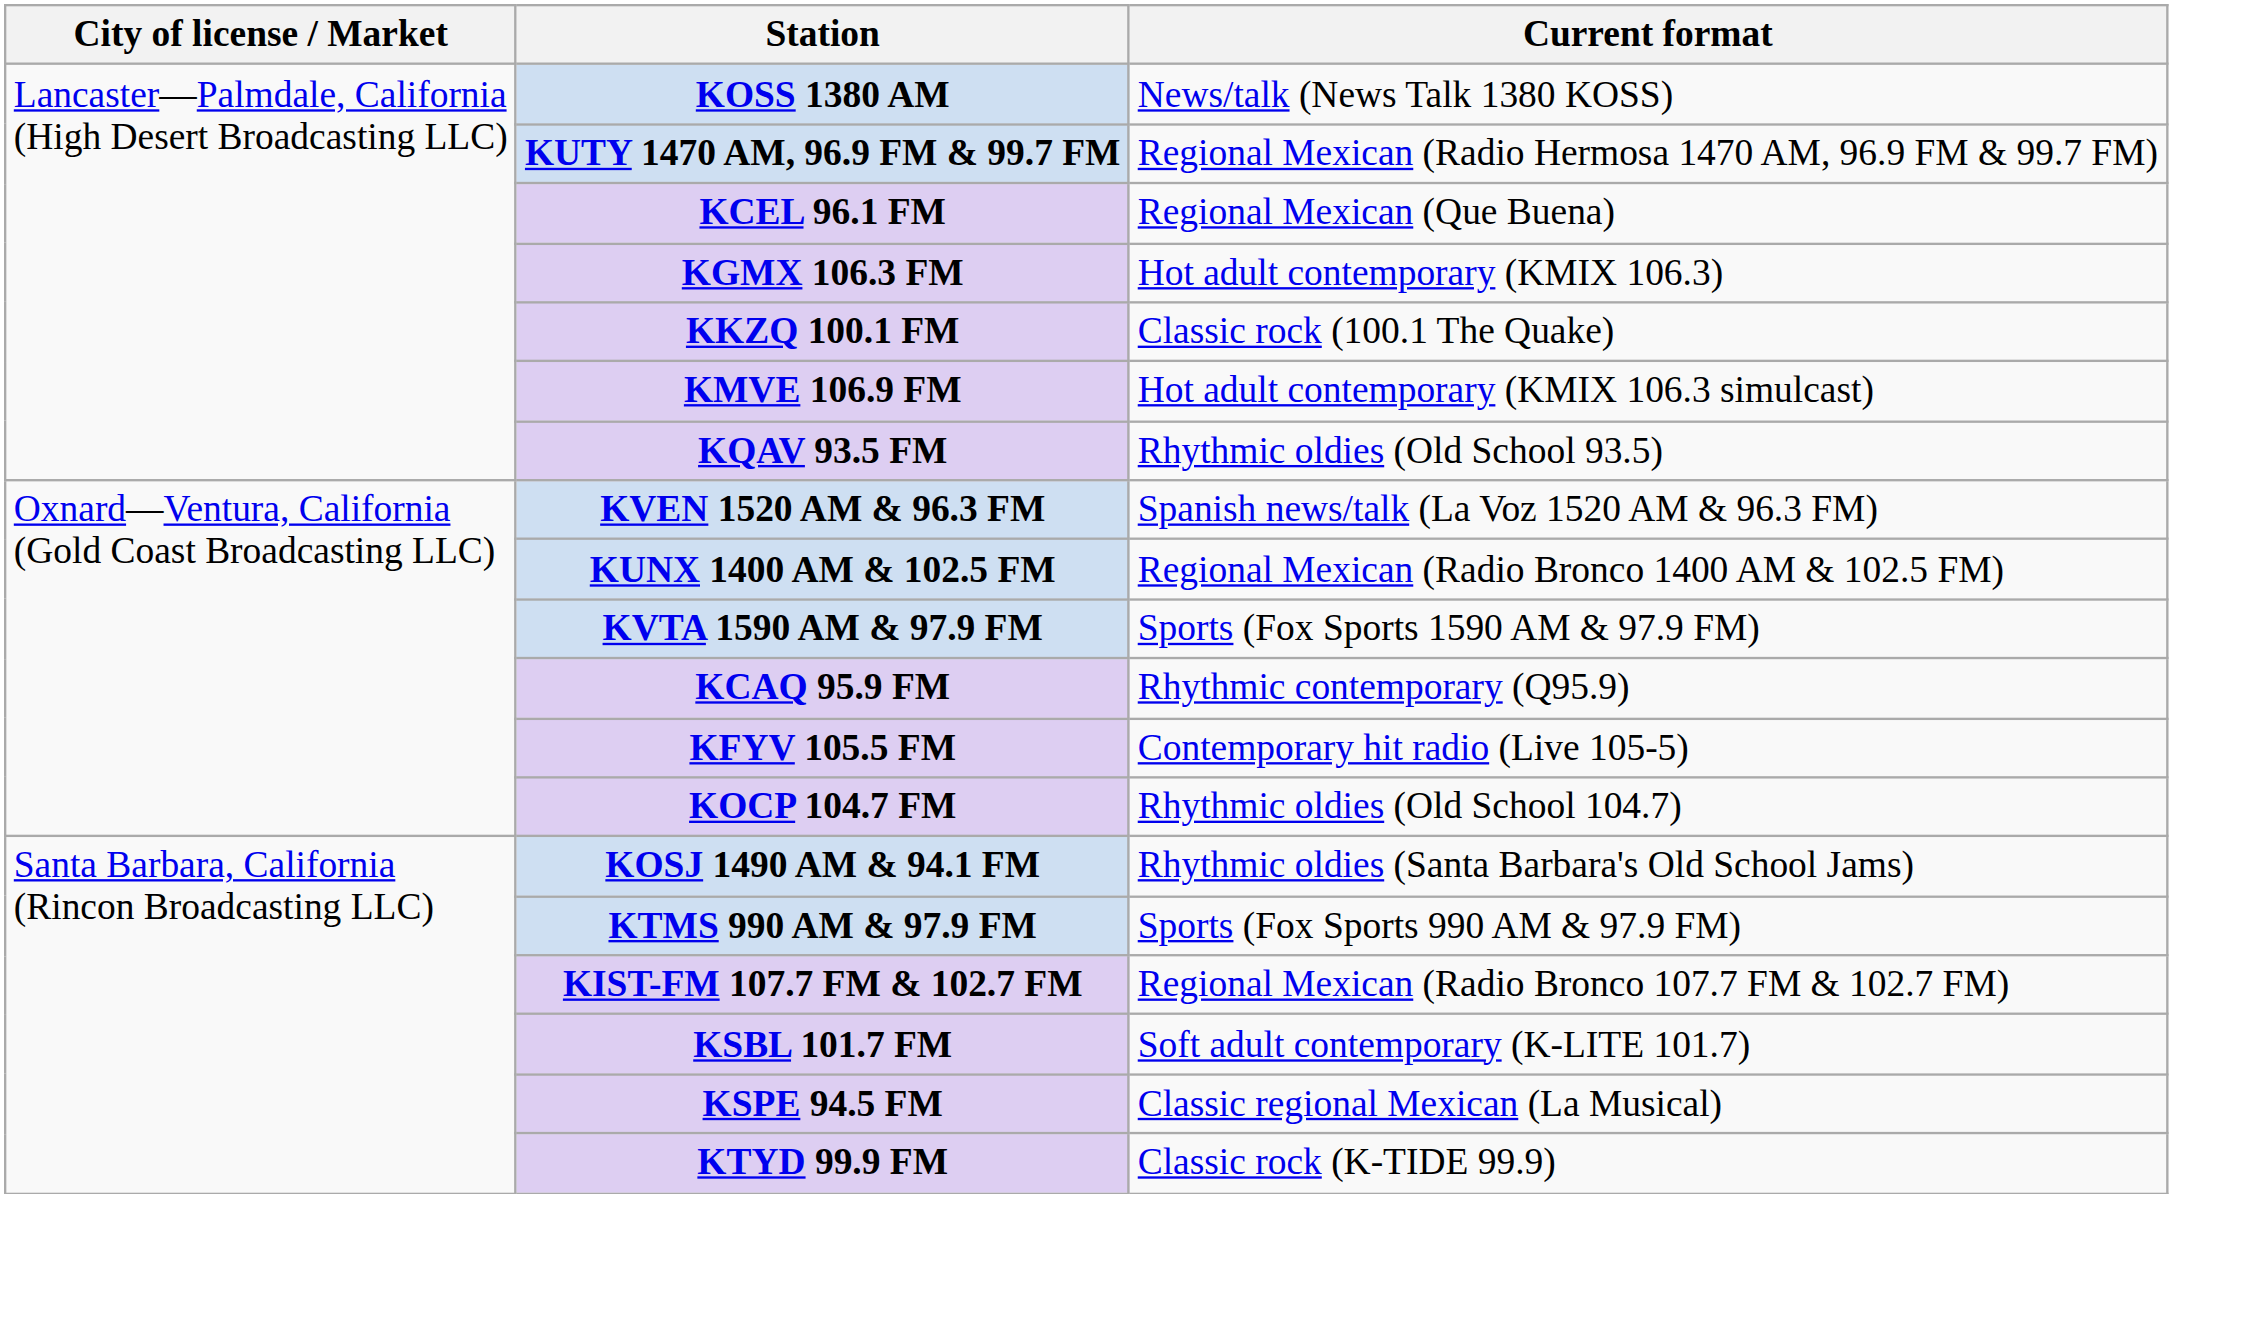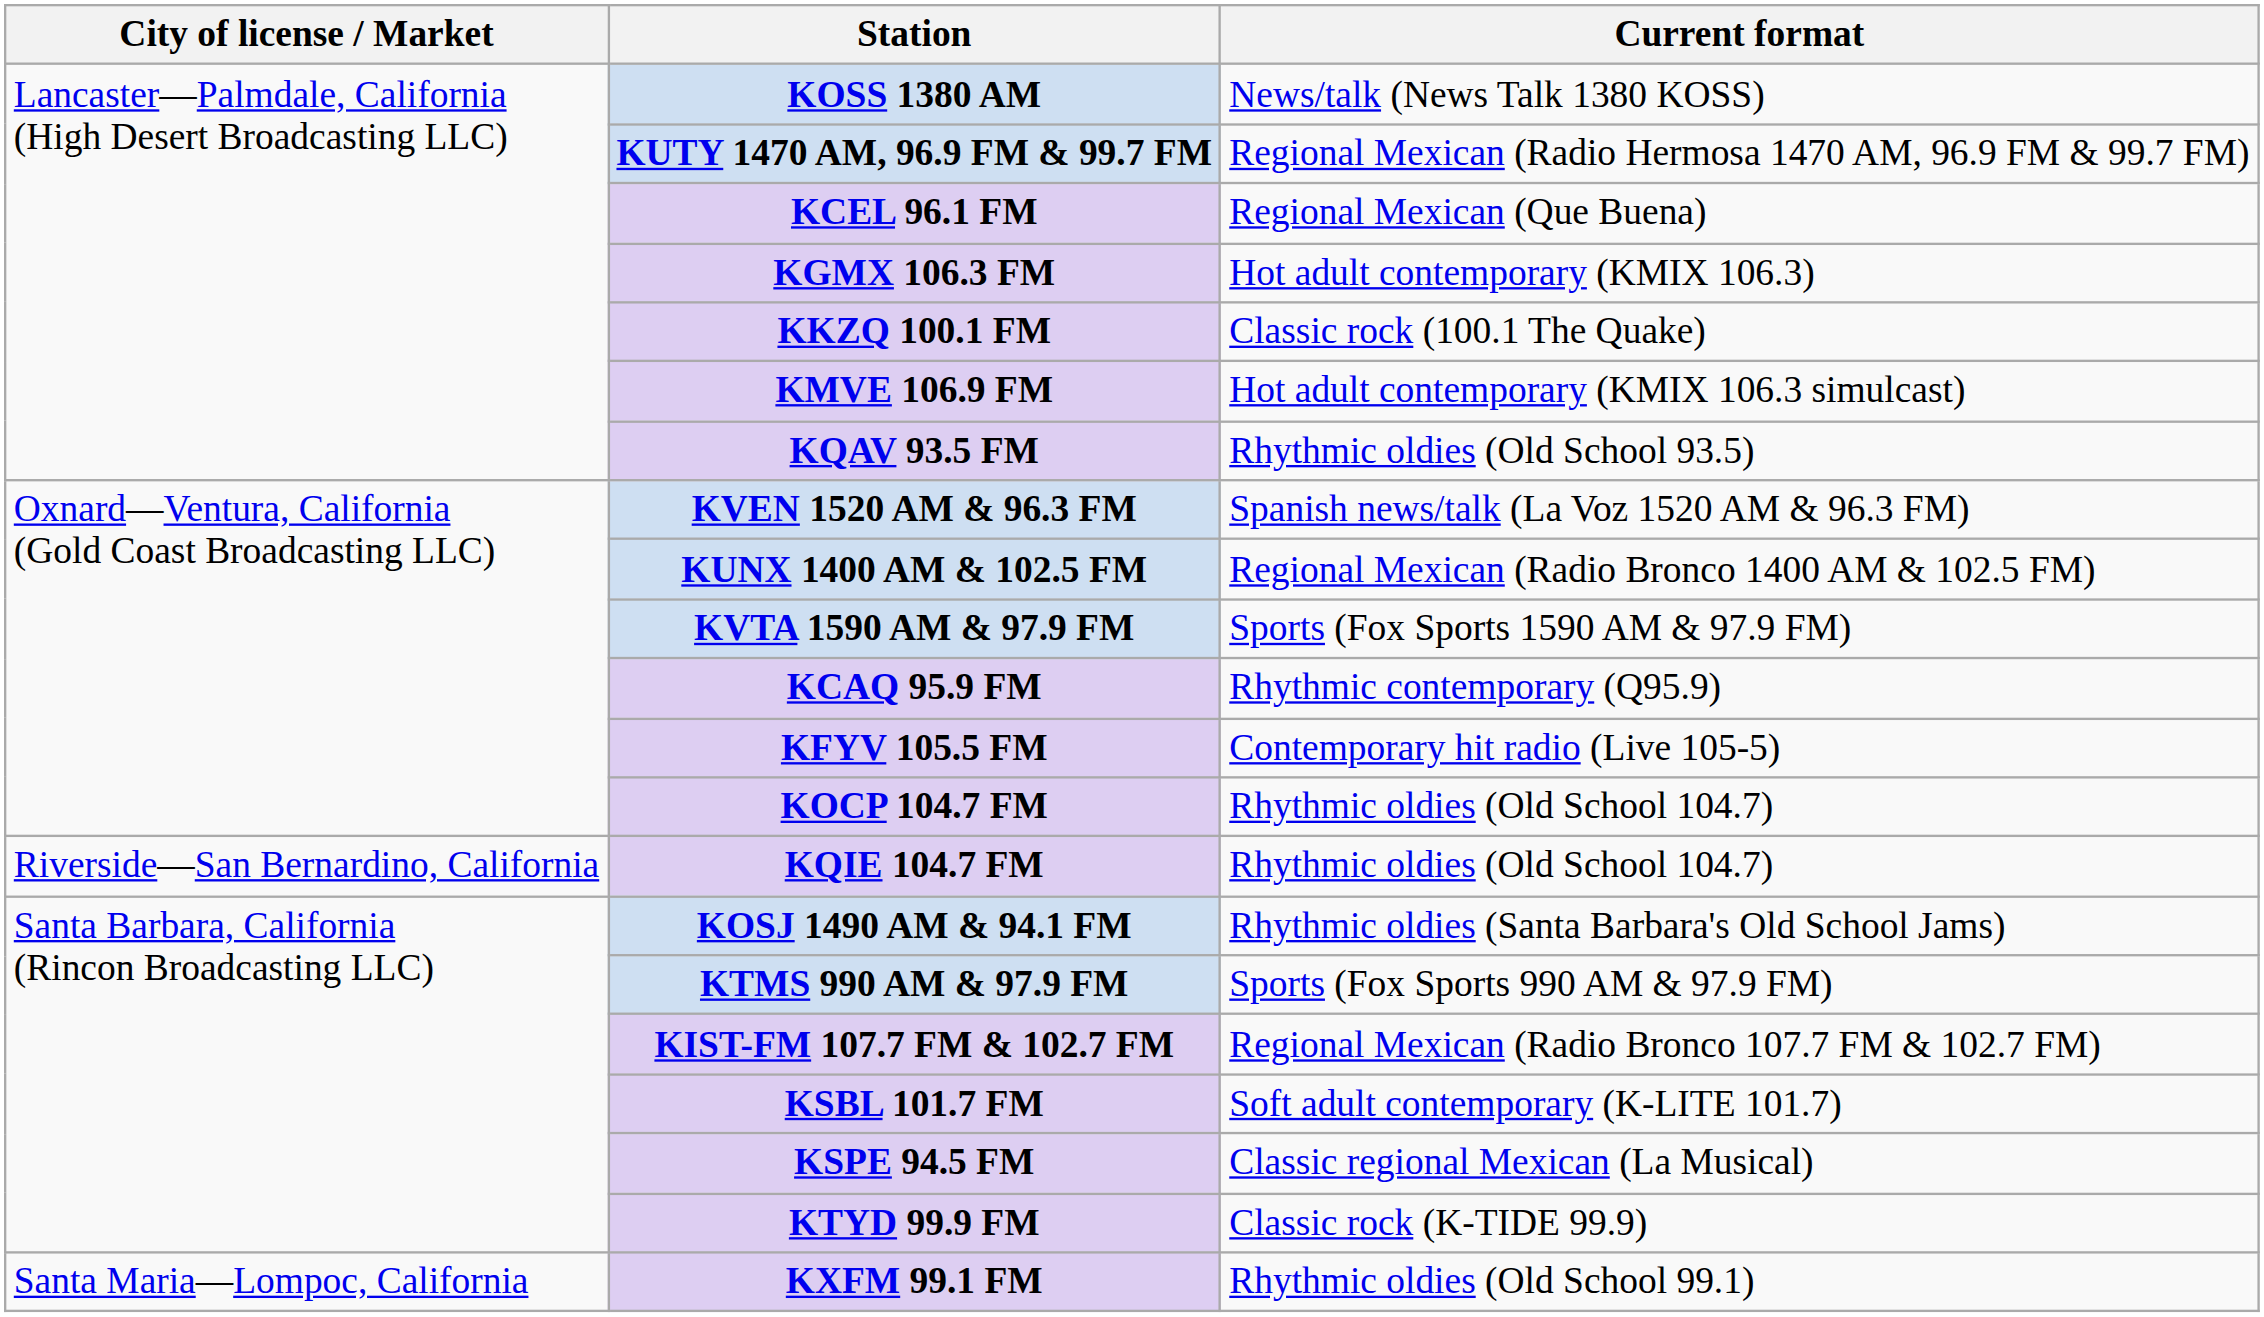+ row: Riverside—San Bernardino, California | KQIE 104.7 FM | Rhythmic oldies (Old School 104.7)
+ row: Santa Maria—Lompoc, California | KXFM 99.1 FM | Rhythmic oldies (Old School 99.1)
